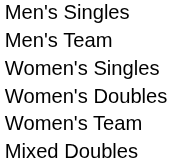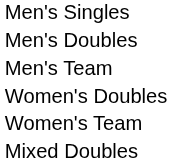+ row: Men's Doubles
- row: Women's Singles
